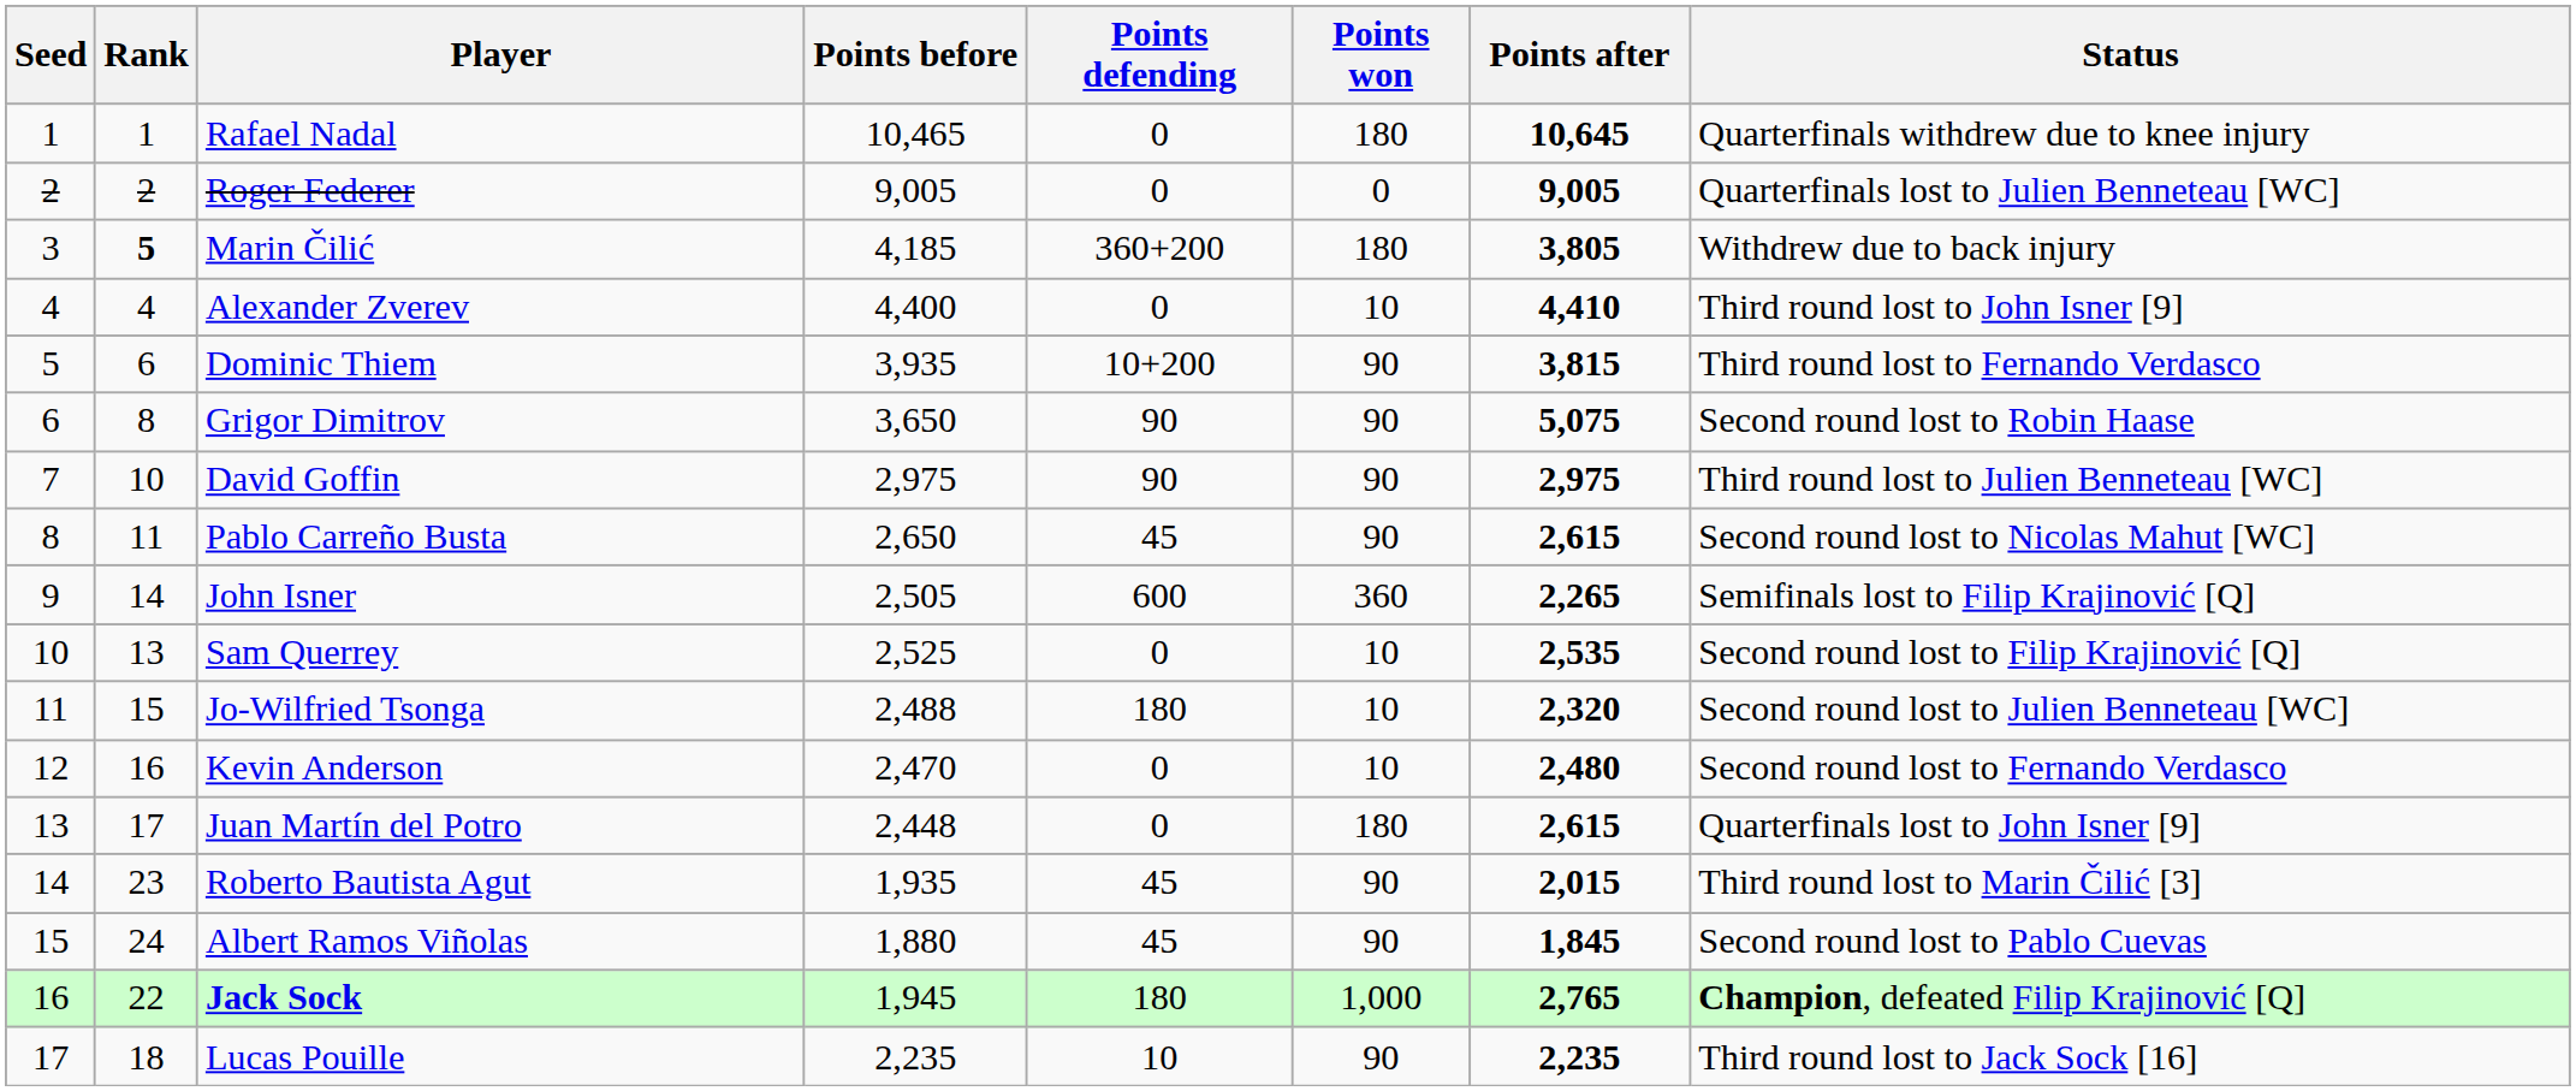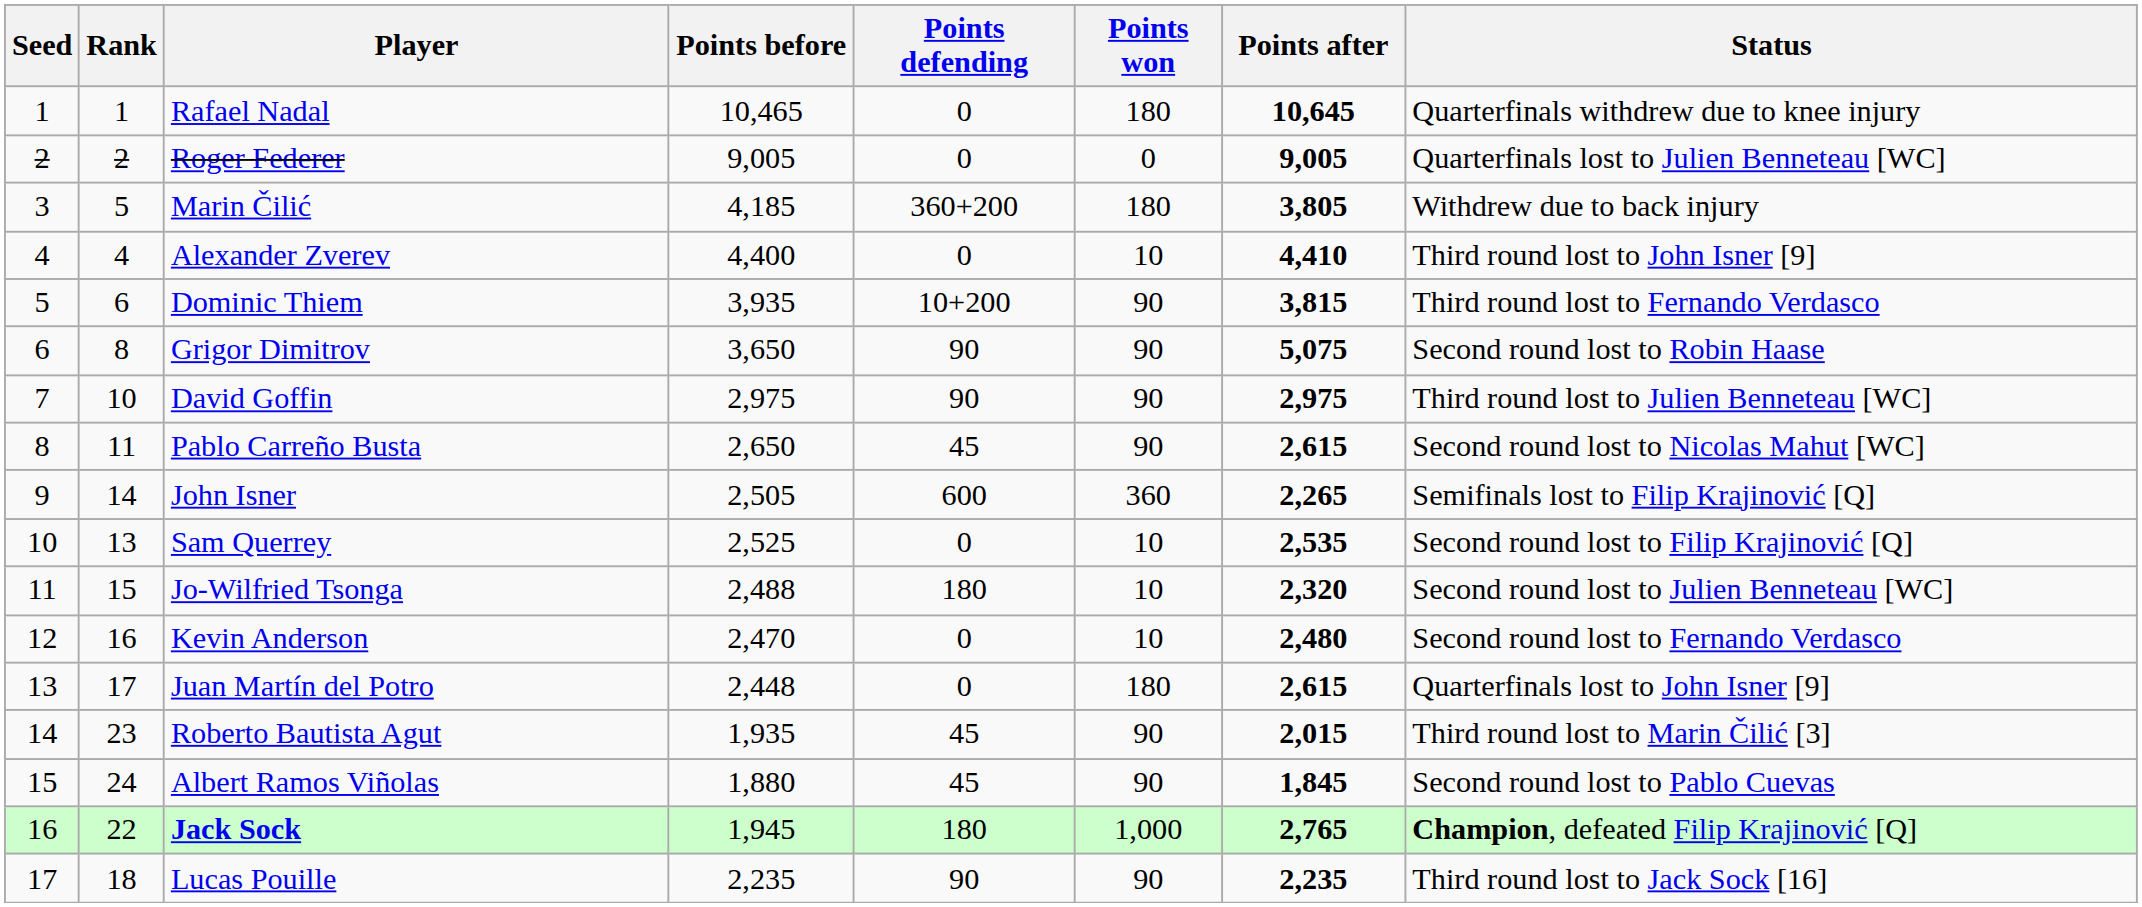Marin Čilić | Rank: bold -> normal
Lucas Pouille | Points defending: 10 -> 90
